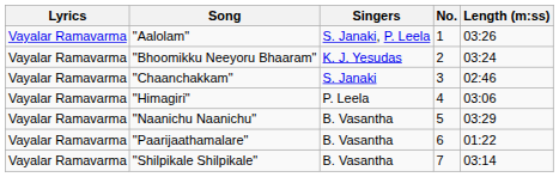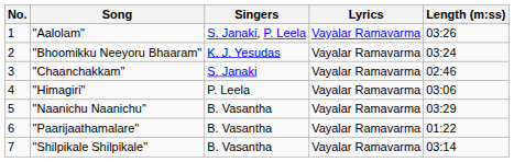columns swapped: No. <-> Lyrics
